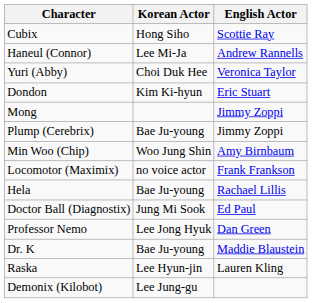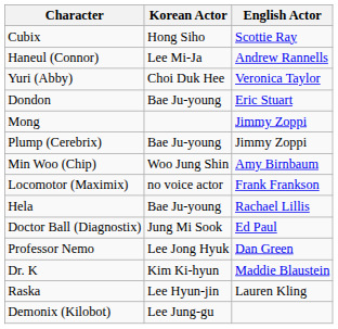Dondon | Korean Actor: Kim Ki-hyun -> Bae Ju-young
Dr. K | Korean Actor: Bae Ju-young -> Kim Ki-hyun
